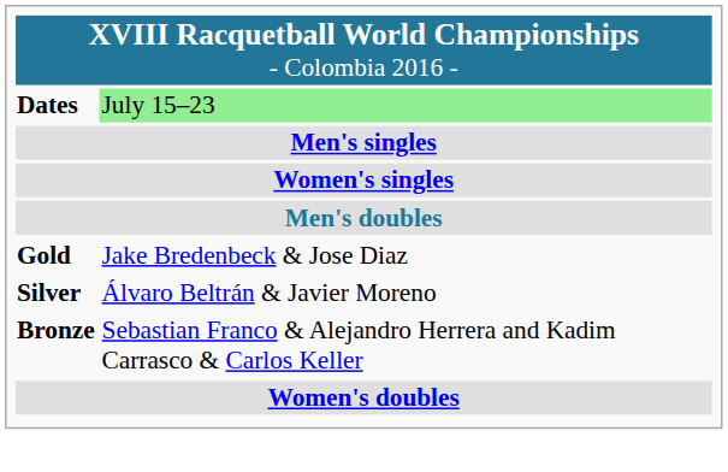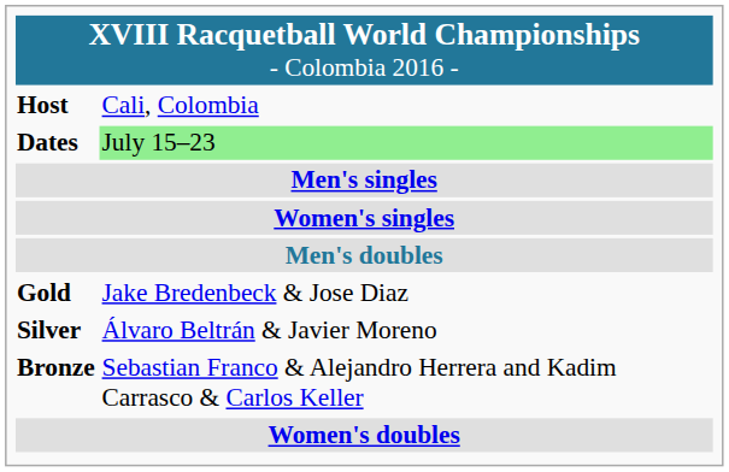+ row: Host | Cali, Colombia
